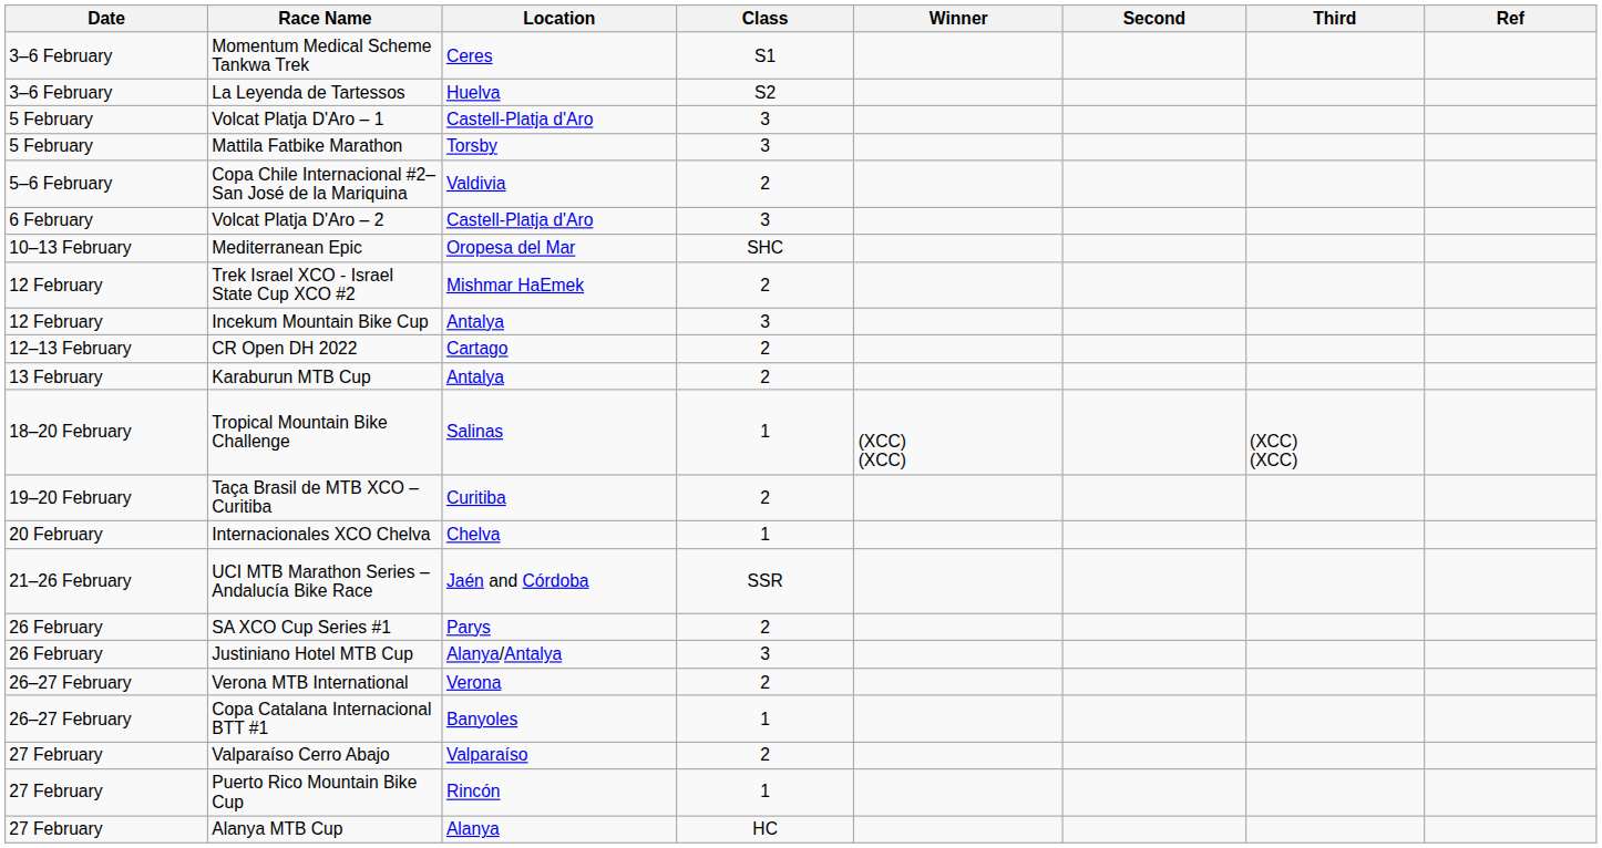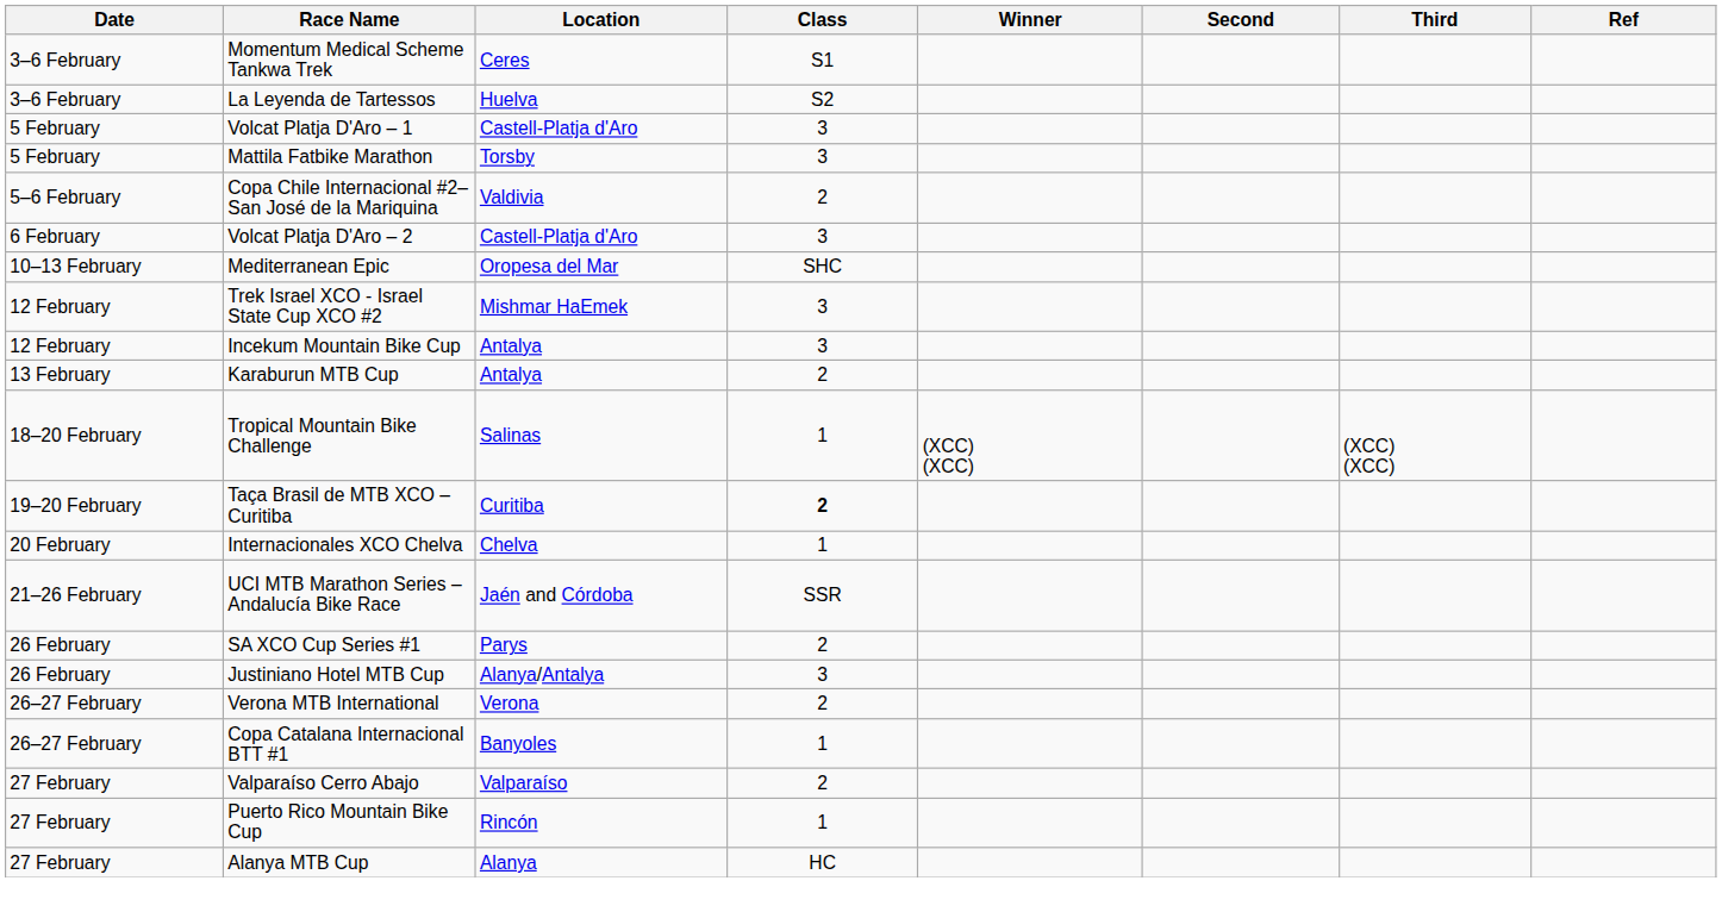Trek Israel XCO - Israel State Cup XCO #2 | Class: 2 -> 3
- row: 12–13 February | CR Open DH 2022 | Cartago | 2
Taça Brasil de MTB XCO – Curitiba | Class: normal -> bold
